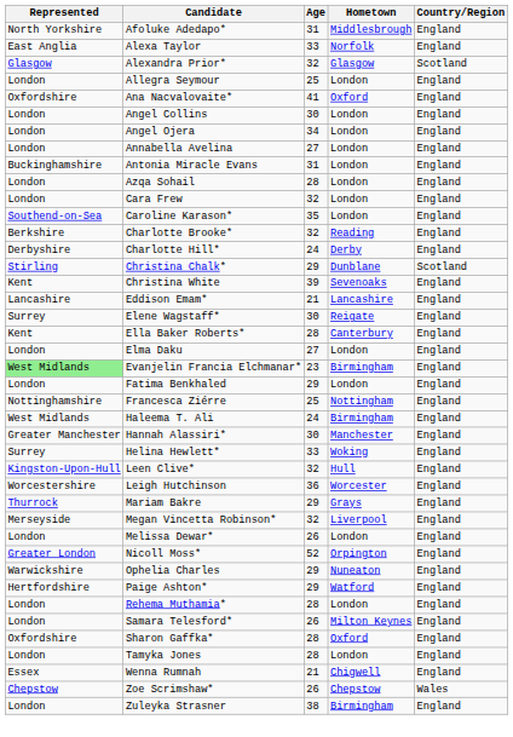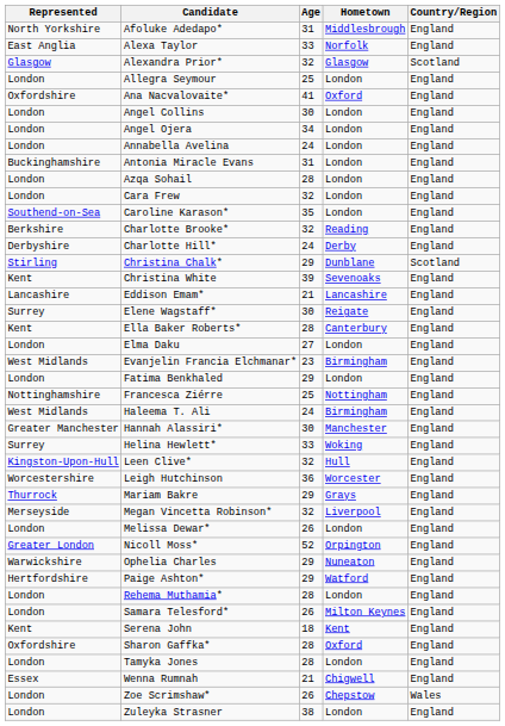Annabella Avelina | Age: 27 -> 24
Evanjelin Francia Elchmanar* | Represented: lightgreen background -> no background
+ row: Kent | Serena John | 18 | Kent | England
Zoe Scrimshaw* | Represented: Chepstow -> London
Zuleyka Strasner | Hometown: Birmingham -> London
